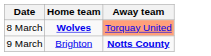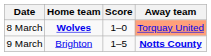+ column: Score | 1–0 | 1–5
